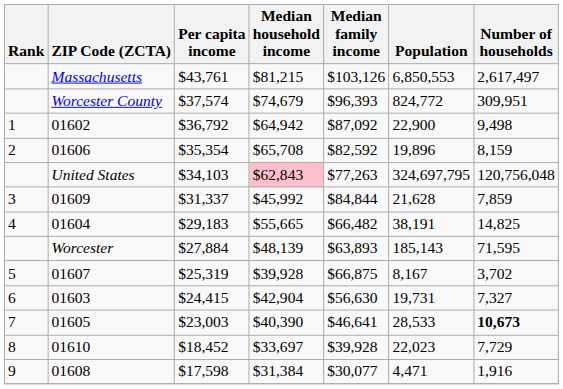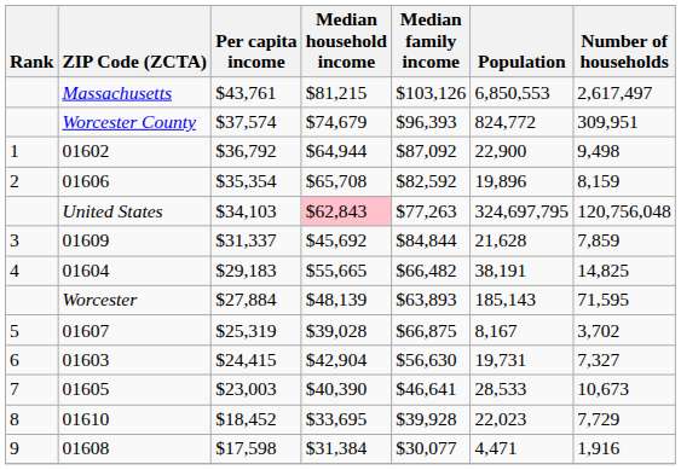01602 | Median household income: $64,942 -> $64,944
01609 | Median household income: $45,992 -> $45,692
01607 | Median household income: $39,928 -> $39,028
01605 | Number of households: bold -> normal
01610 | Median household income: $33,697 -> $33,695
